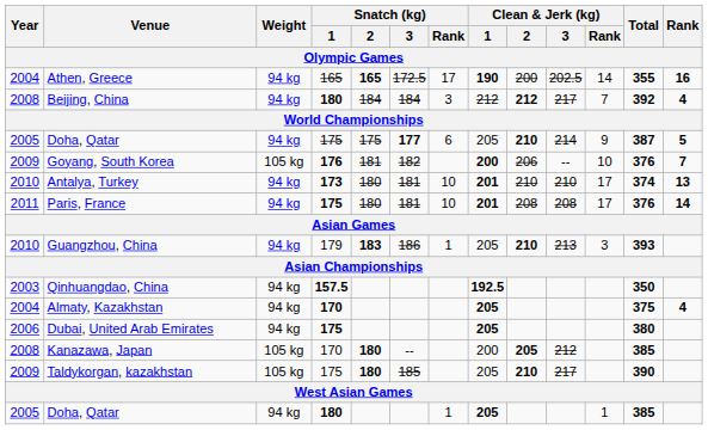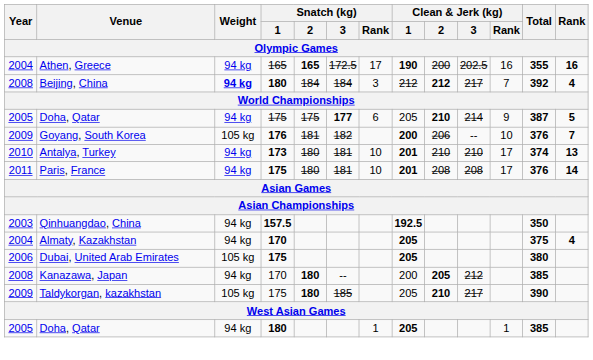Athen, Greece | Clean & Jerk (kg) / Rank: 14 -> 16
Beijing, China | Weight: normal -> bold
- row: 2010 | Guangzhou, China | 94 kg | 179 | 183 | 186 | 1 | 205 | 210 | 213 | 3 | 393
Dubai, United Arab Emirates | Weight: 94 kg -> 105 kg
Kanazawa, Japan | Weight: 105 kg -> 94 kg
